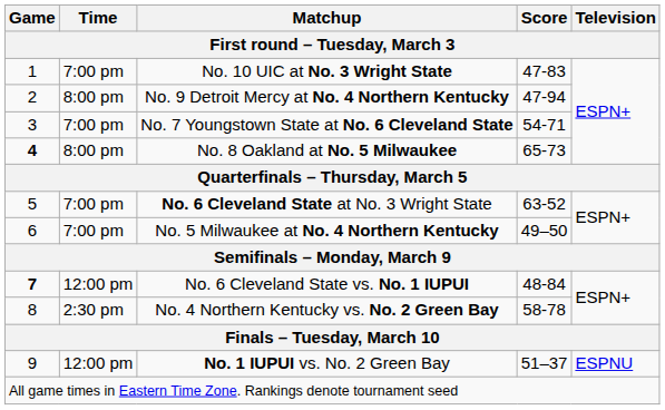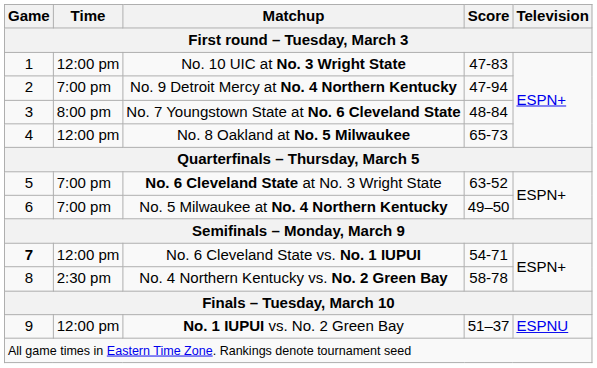No. 10 UIC at No. 3 Wright State | Time: 7:00 pm -> 12:00 pm
No. 9 Detroit Mercy at No. 4 Northern Kentucky | Time: 8:00 pm -> 7:00 pm
No. 7 Youngstown State at No. 6 Cleveland State | Time: 7:00 pm -> 8:00 pm
No. 7 Youngstown State at No. 6 Cleveland State | Score: 54-71 -> 48-84
No. 8 Oakland at No. 5 Milwaukee | Game: bold -> normal
No. 8 Oakland at No. 5 Milwaukee | Time: 8:00 pm -> 12:00 pm
No. 6 Cleveland State vs. No. 1 IUPUI | Score: 48-84 -> 54-71
